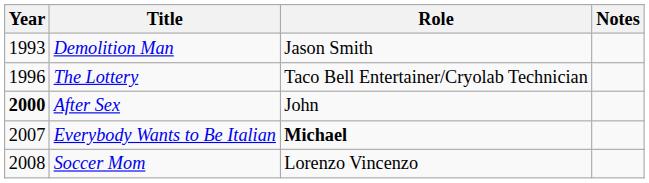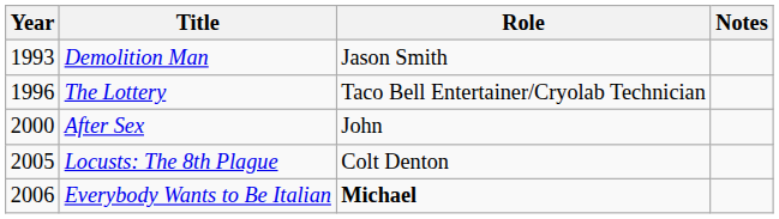After Sex | Year: bold -> normal
+ row: 2005 | Locusts: The 8th Plague | Colt Denton
Everybody Wants to Be Italian | Year: 2007 -> 2006
- row: 2008 | Soccer Mom | Lorenzo Vincenzo
